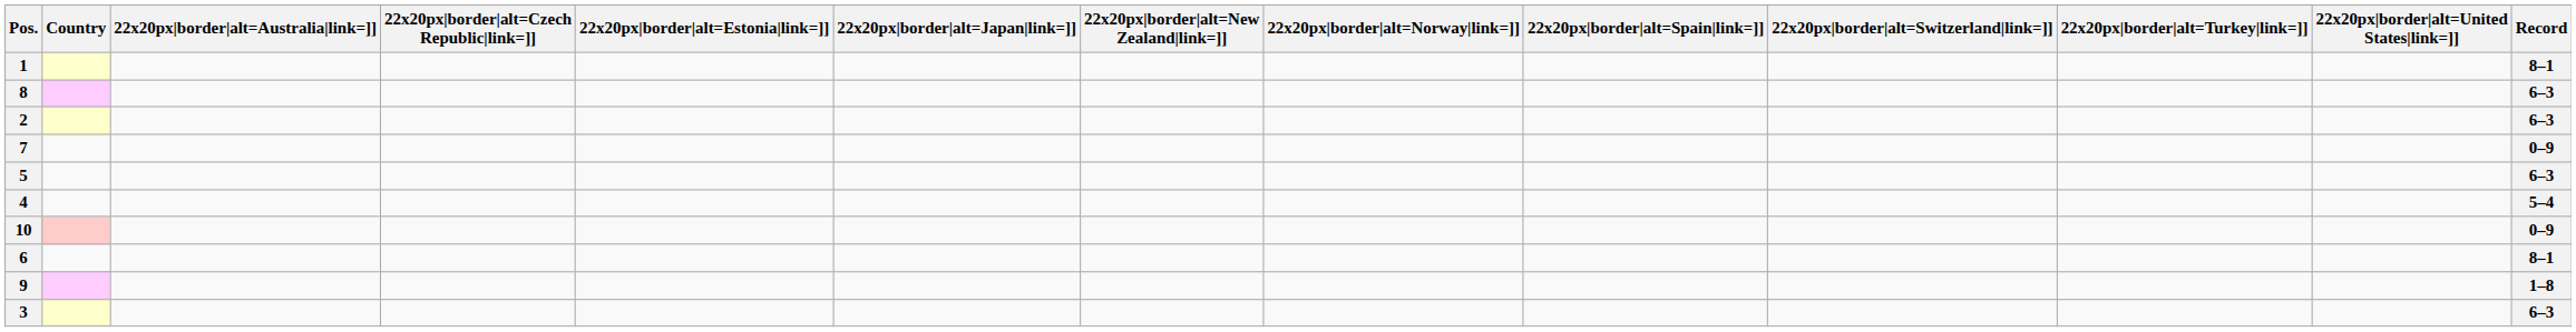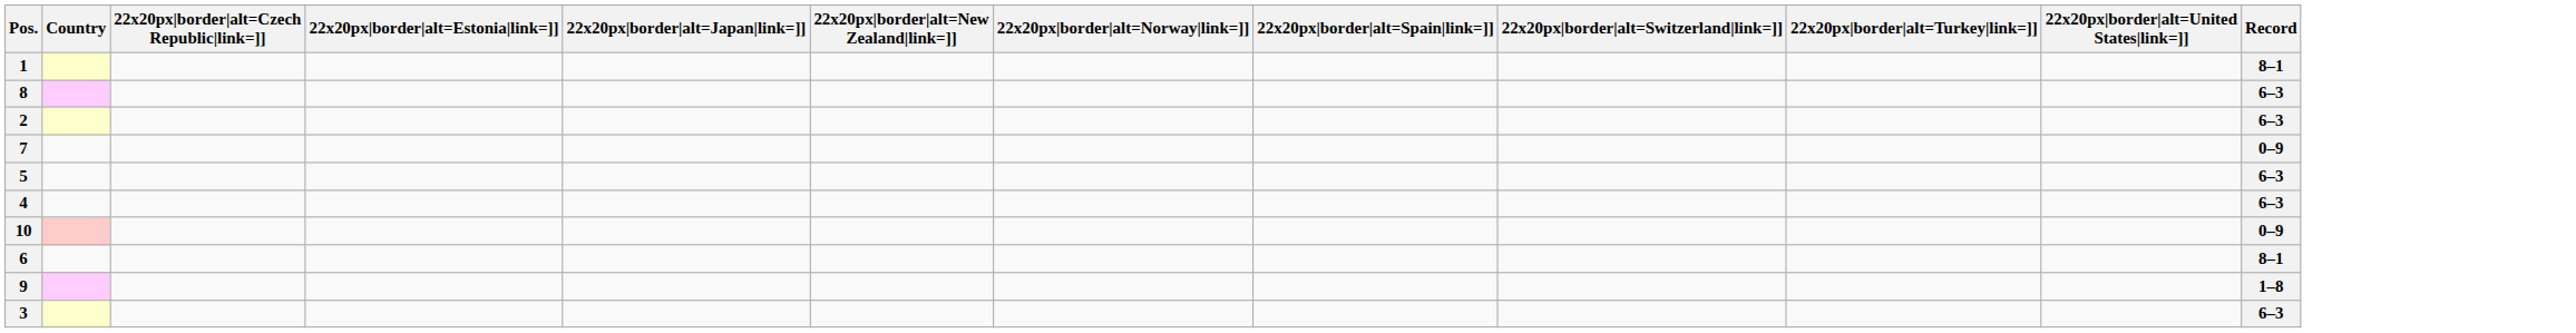- column: 22x20px|border|alt=Australia|link=]]
4 | Record: 5–4 -> 6–3
